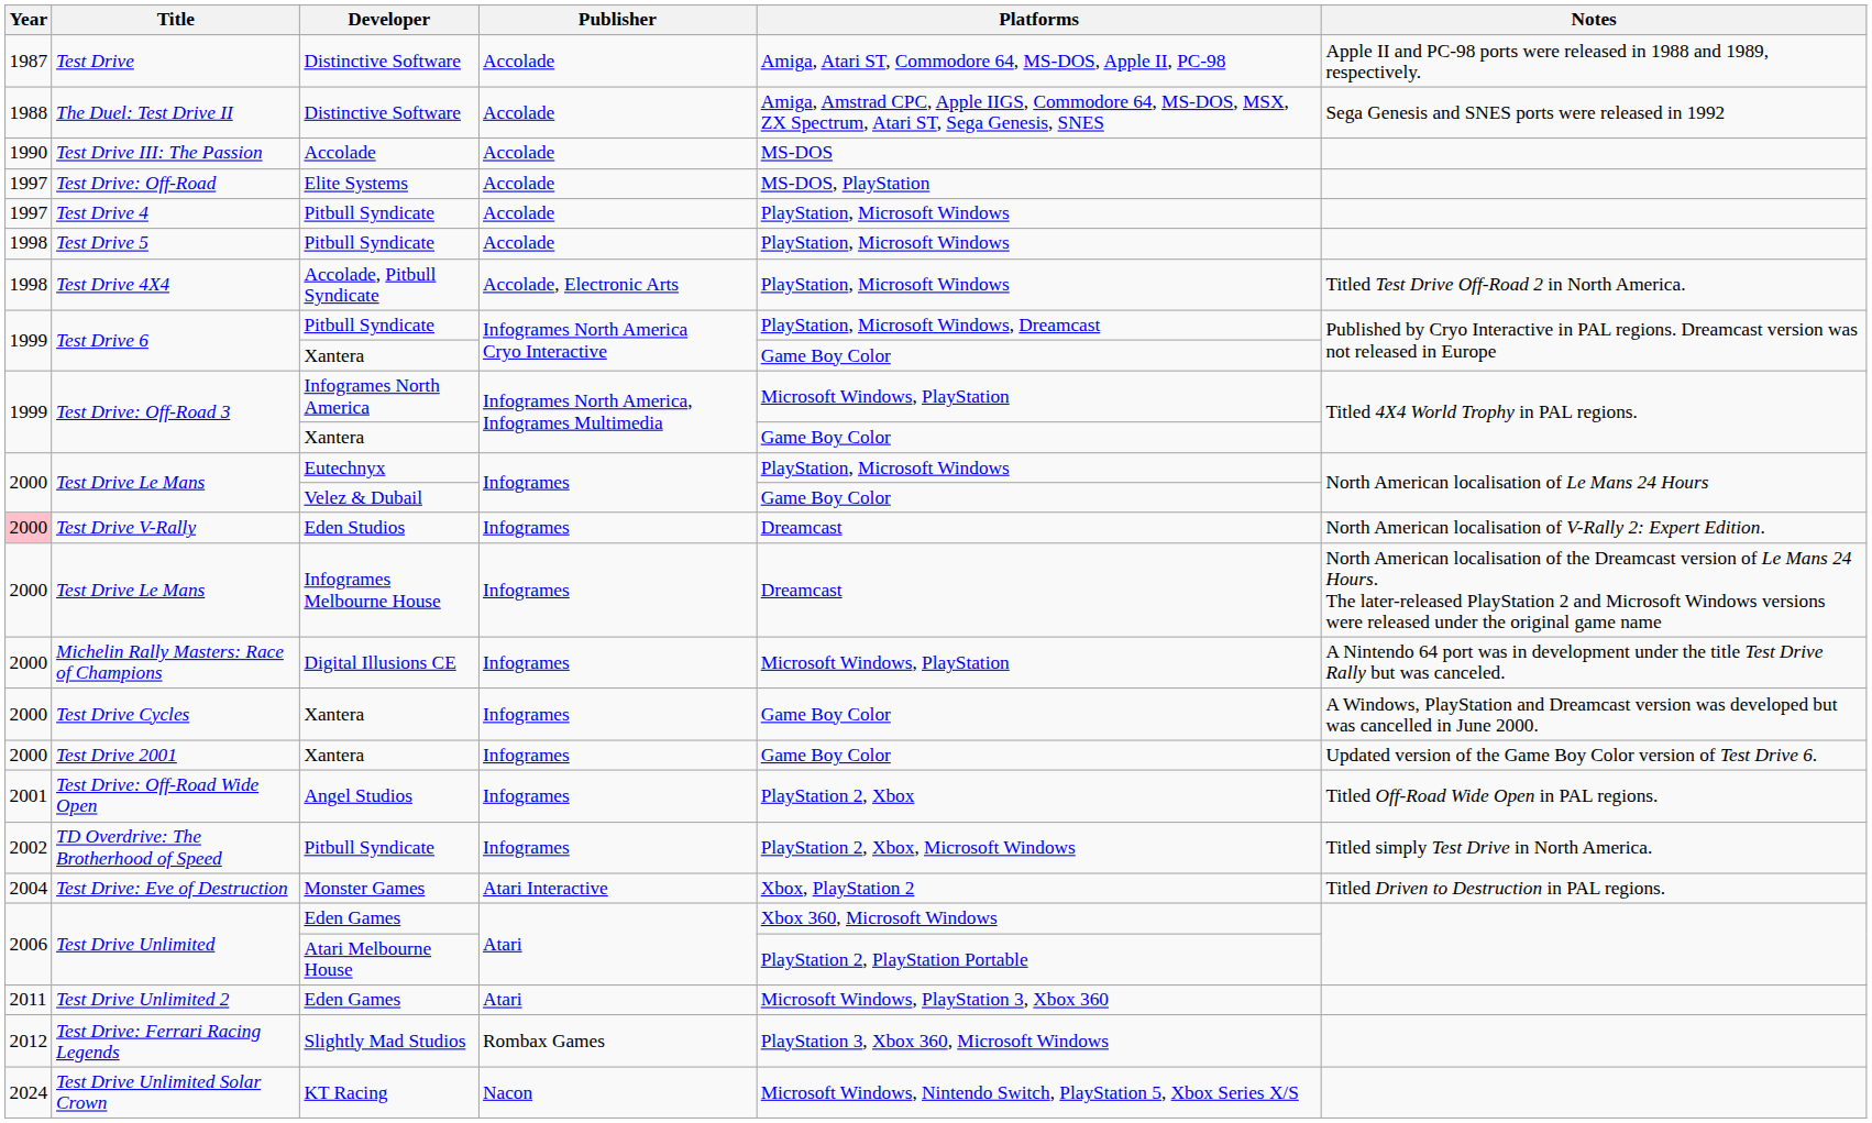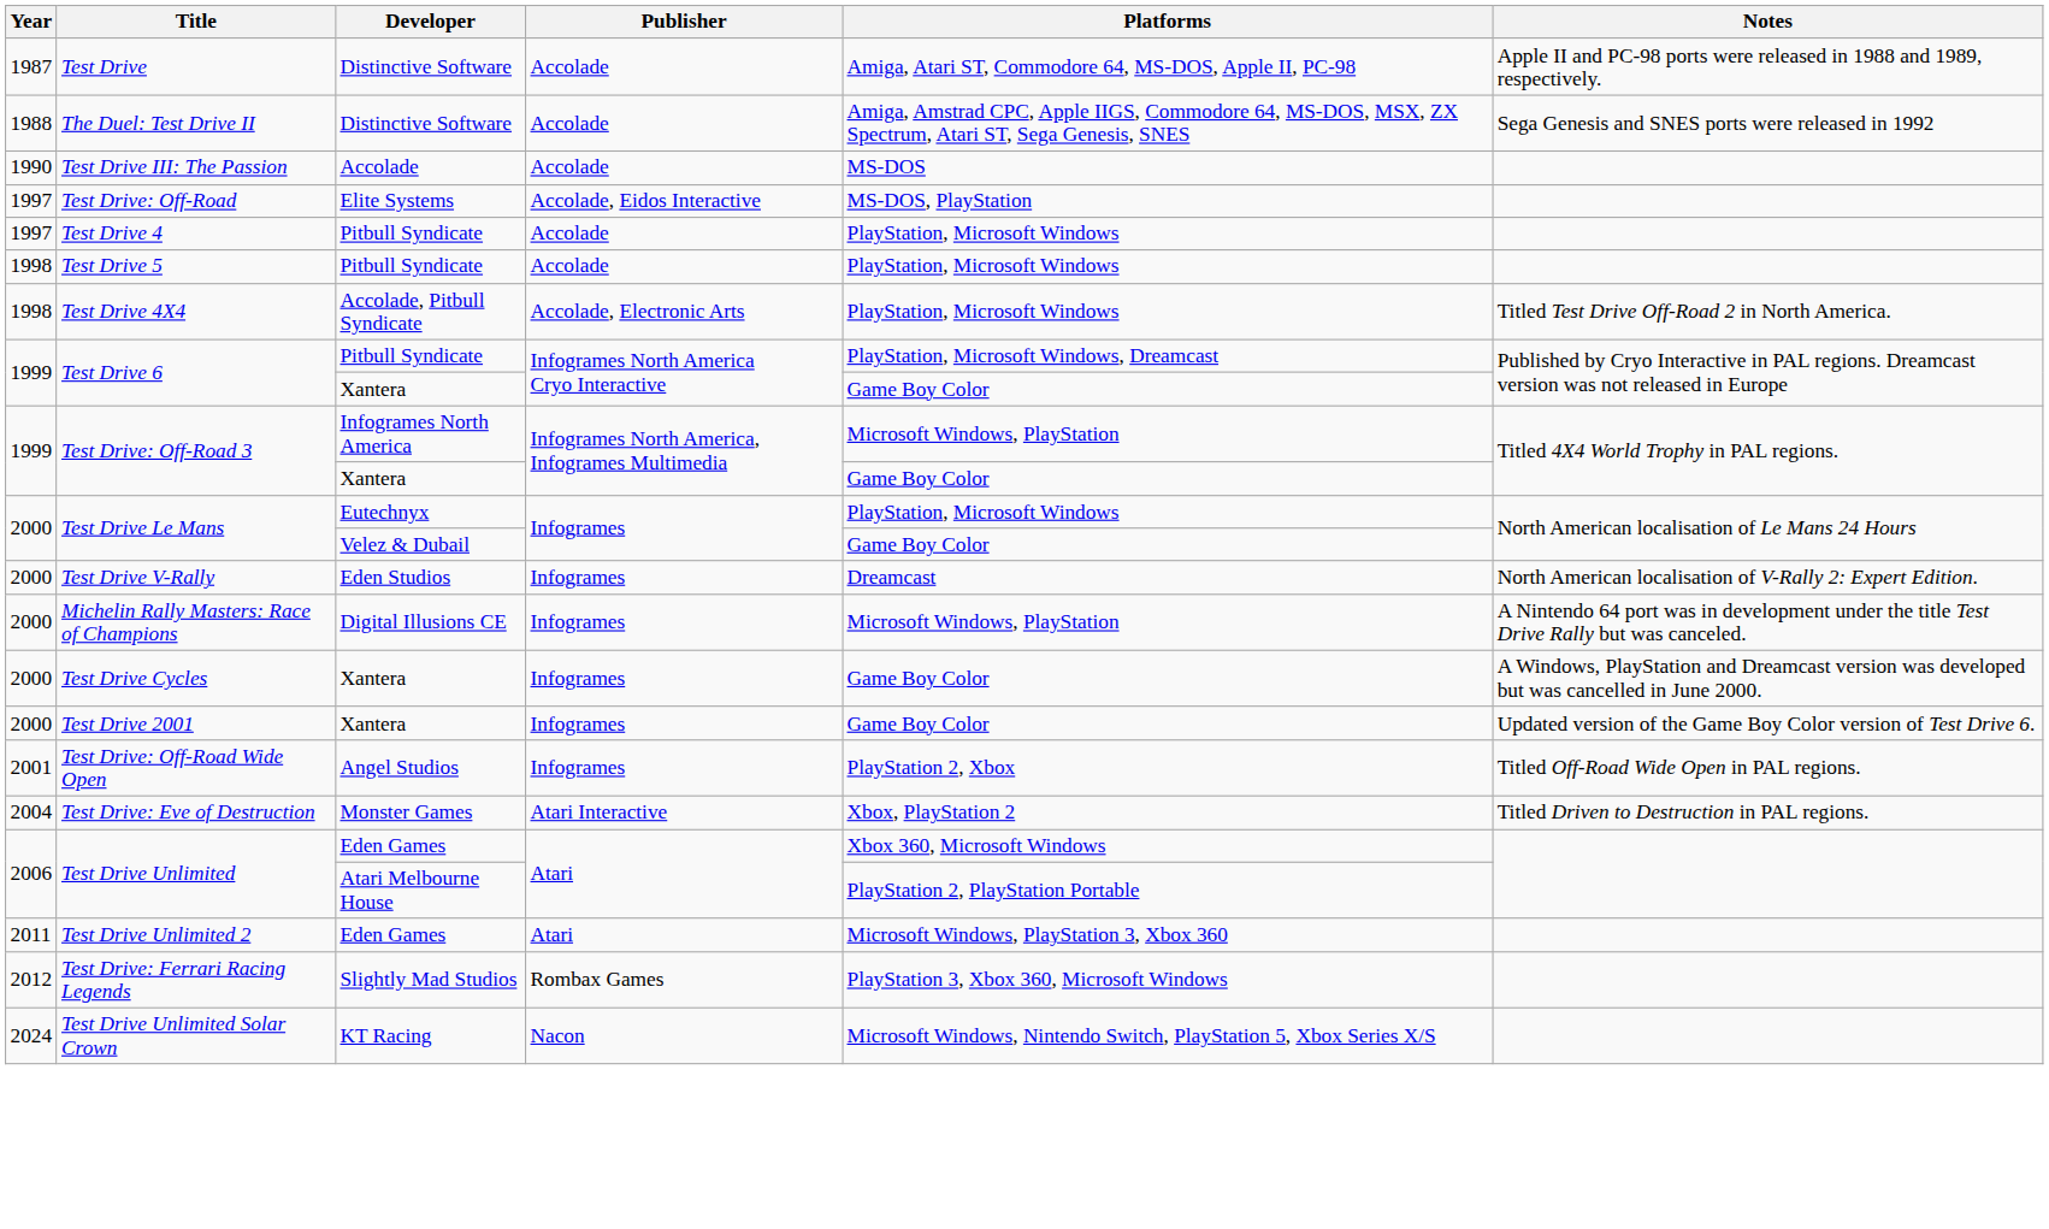Test Drive: Off-Road | Publisher: Accolade -> Accolade, Eidos Interactive
Test Drive V-Rally | Year: pink background -> no background
- row: 2000 | Test Drive Le Mans | Infogrames Melbourne House | Infogrames | Dreamcast | North American localisation of the Dreamcast version of Le Mans 24 Hours. The later-released PlayStation 2 and Microsoft Windows versions were released under the original game name
- row: 2002 | TD Overdrive: The Brotherhood of Speed | Pitbull Syndicate | Infogrames | PlayStation 2, Xbox, Microsoft Windows | Titled simply Test Drive in North America.
